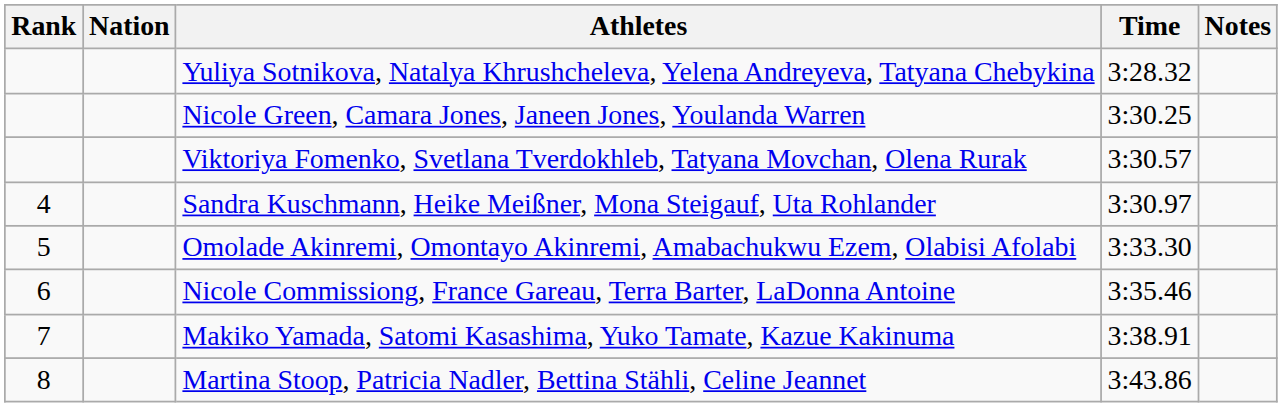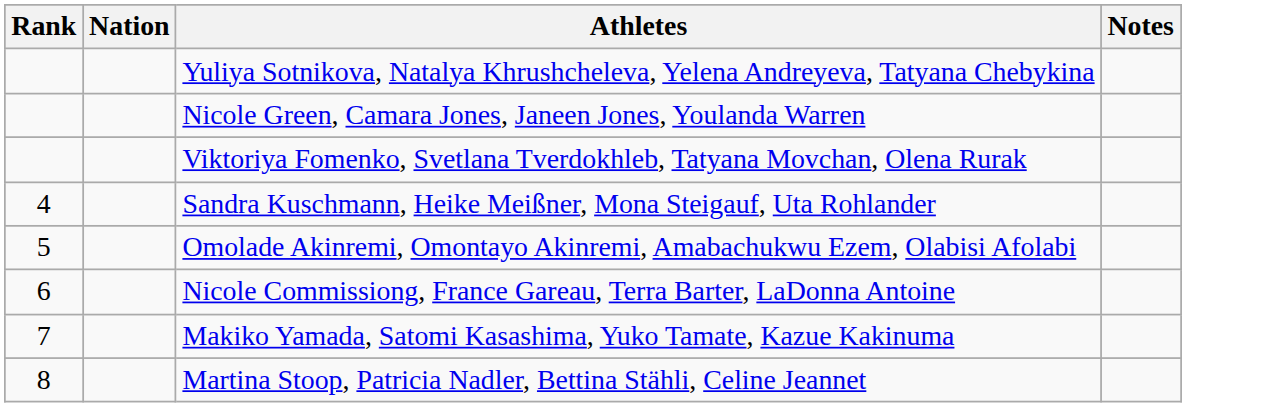- column: Time | 3:28.32 | 3:30.25 | 3:30.57 | 3:30.97 | 3:33.30 | 3:35.46 | 3:38.91 | 3:43.86
